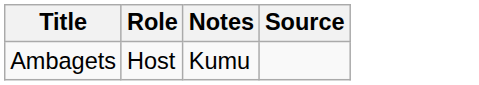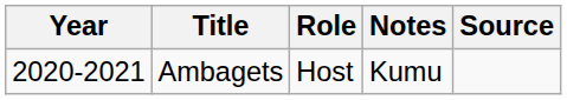+ column: Year | 2020-2021
